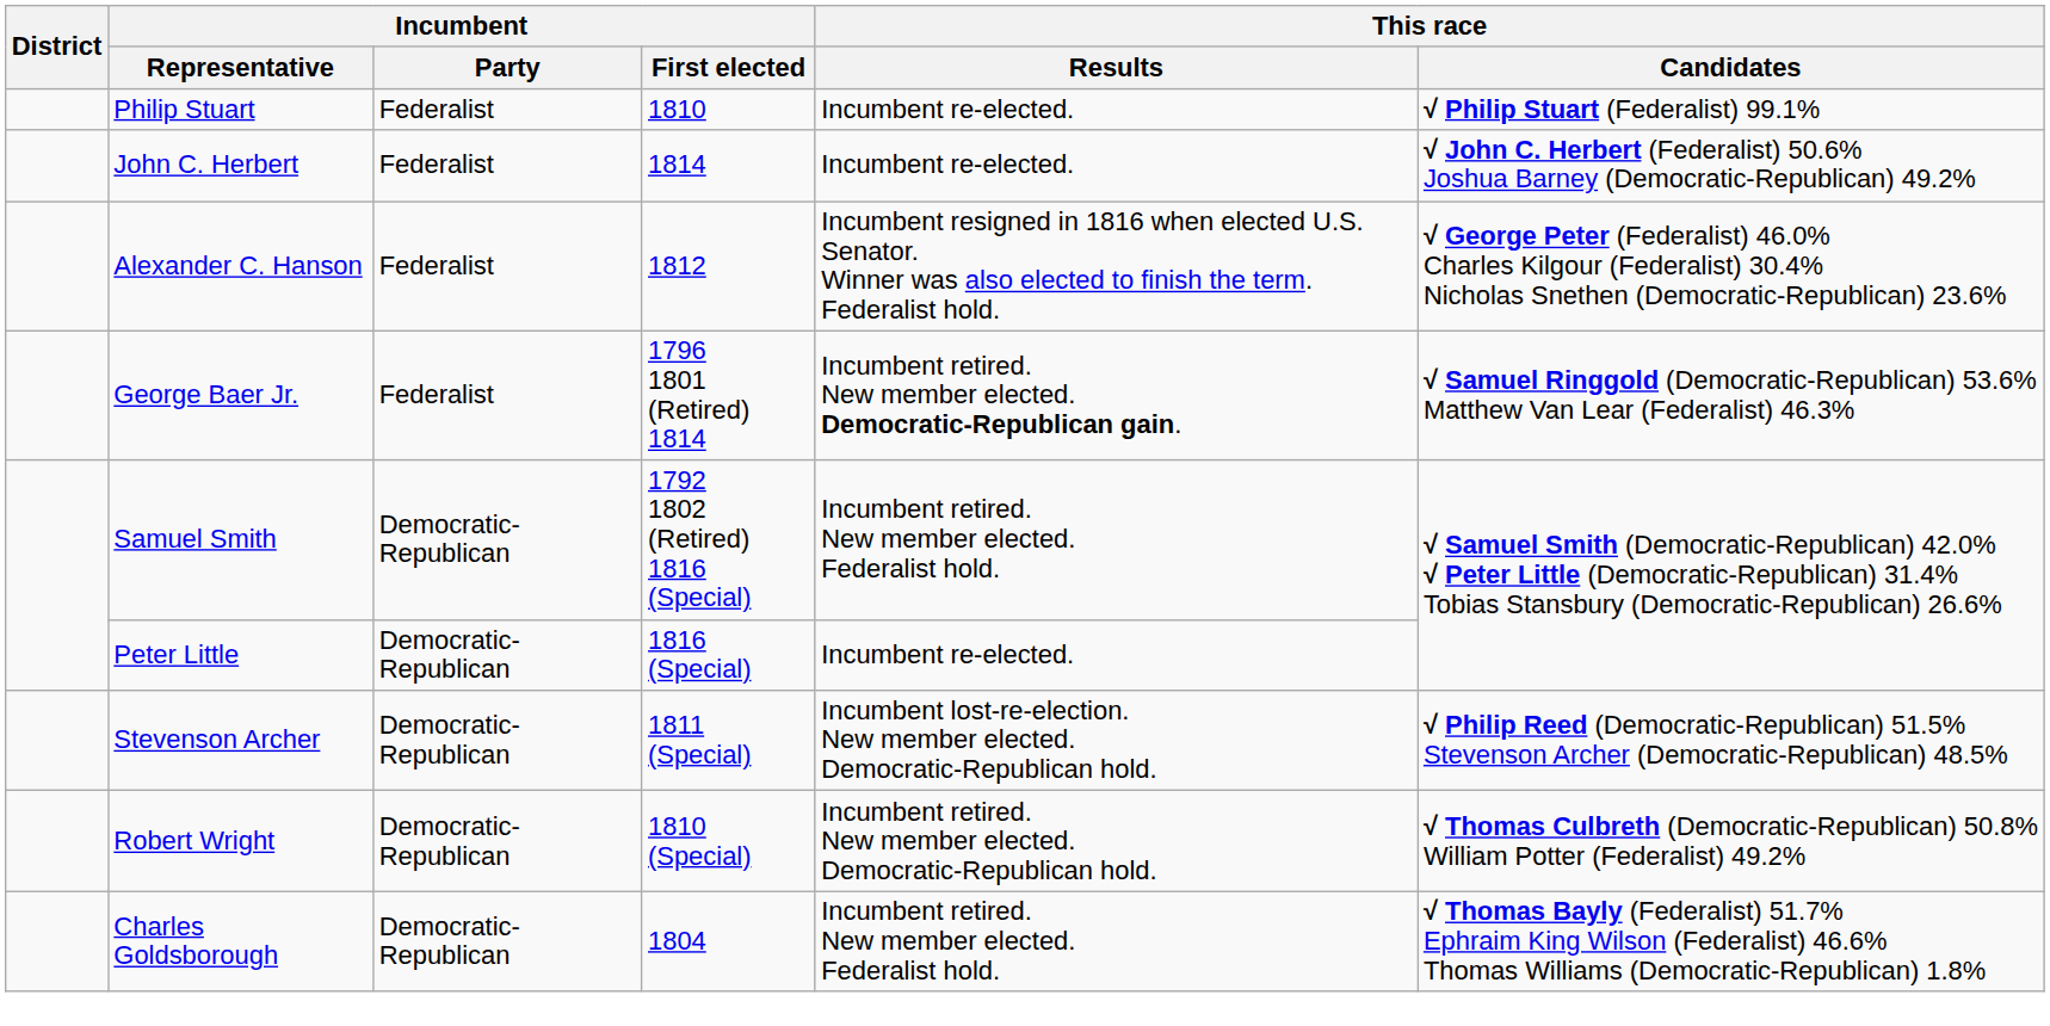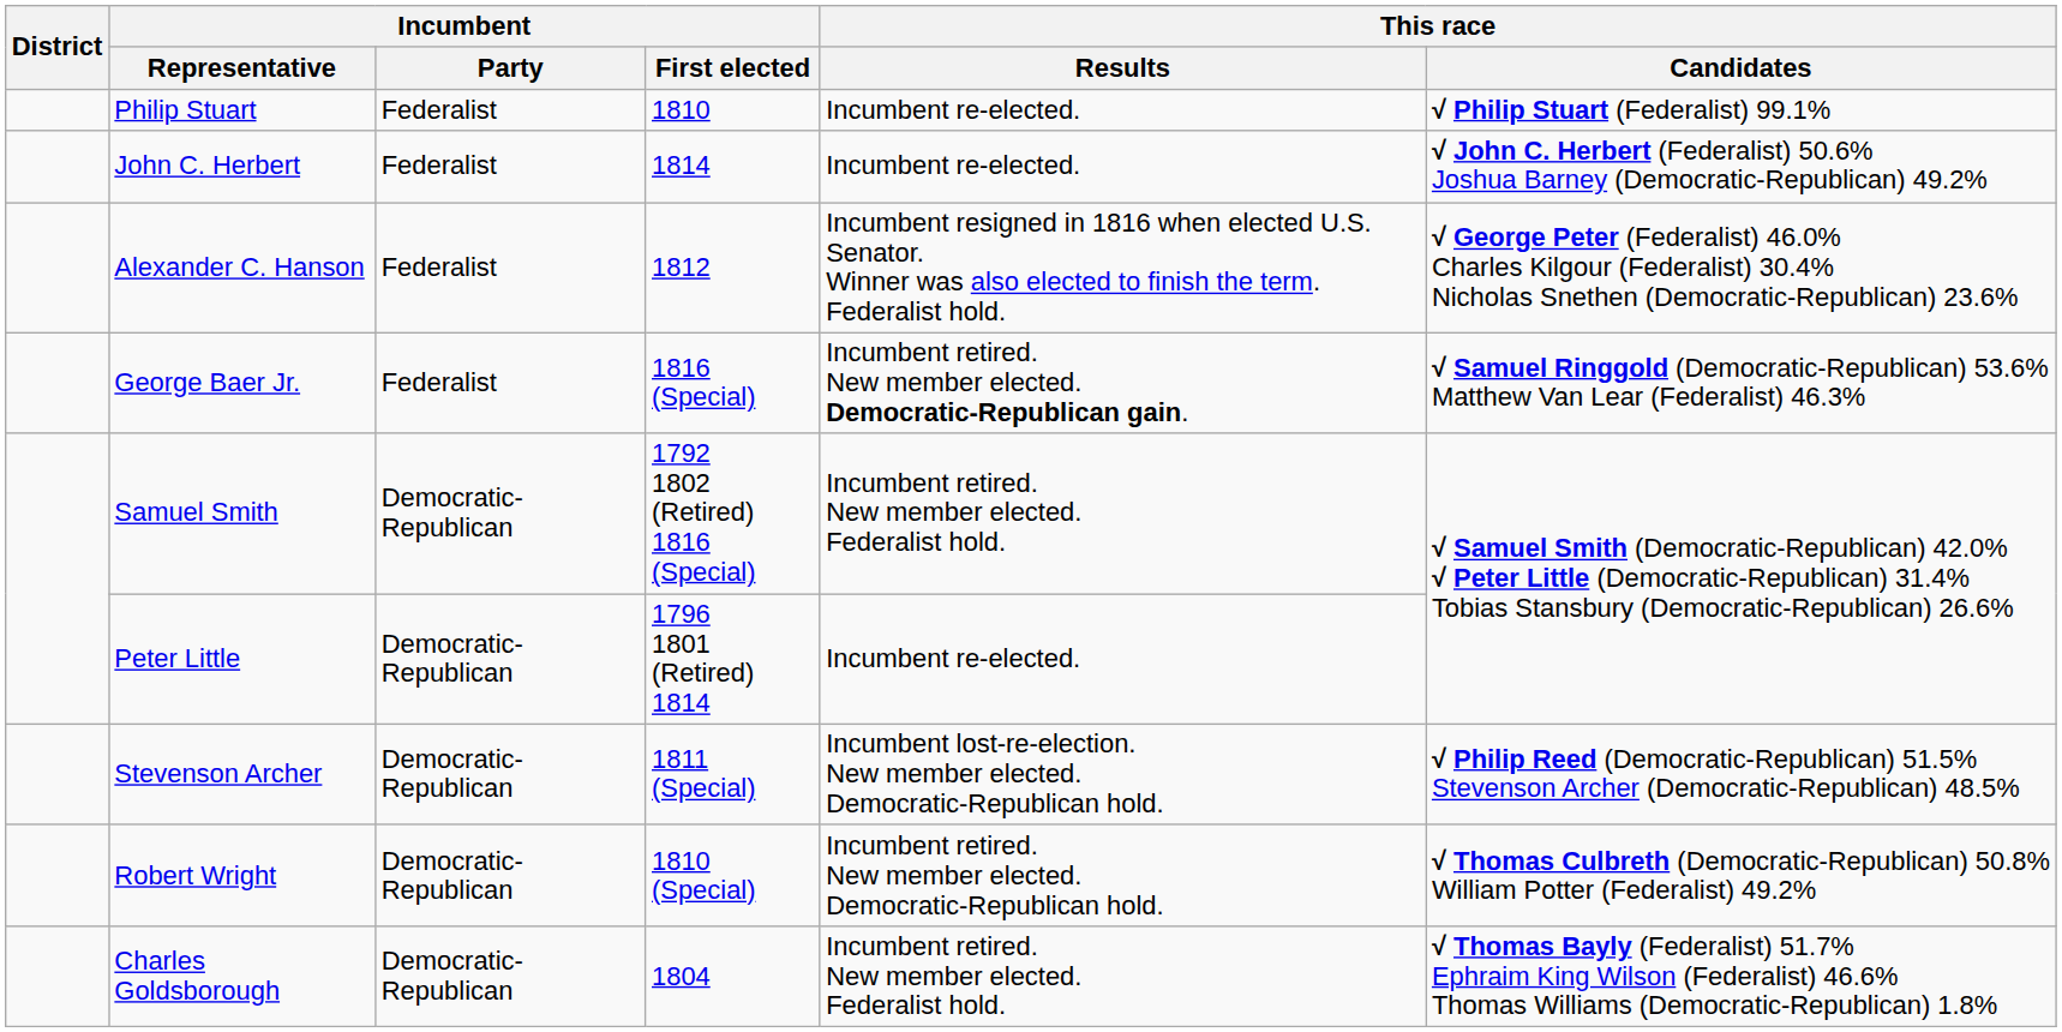George Baer Jr. | Incumbent / First elected: 1796 1801 (Retired) 1814 -> 1816 (Special)
Peter Little | Incumbent / First elected: 1816 (Special) -> 1796 1801 (Retired) 1814
